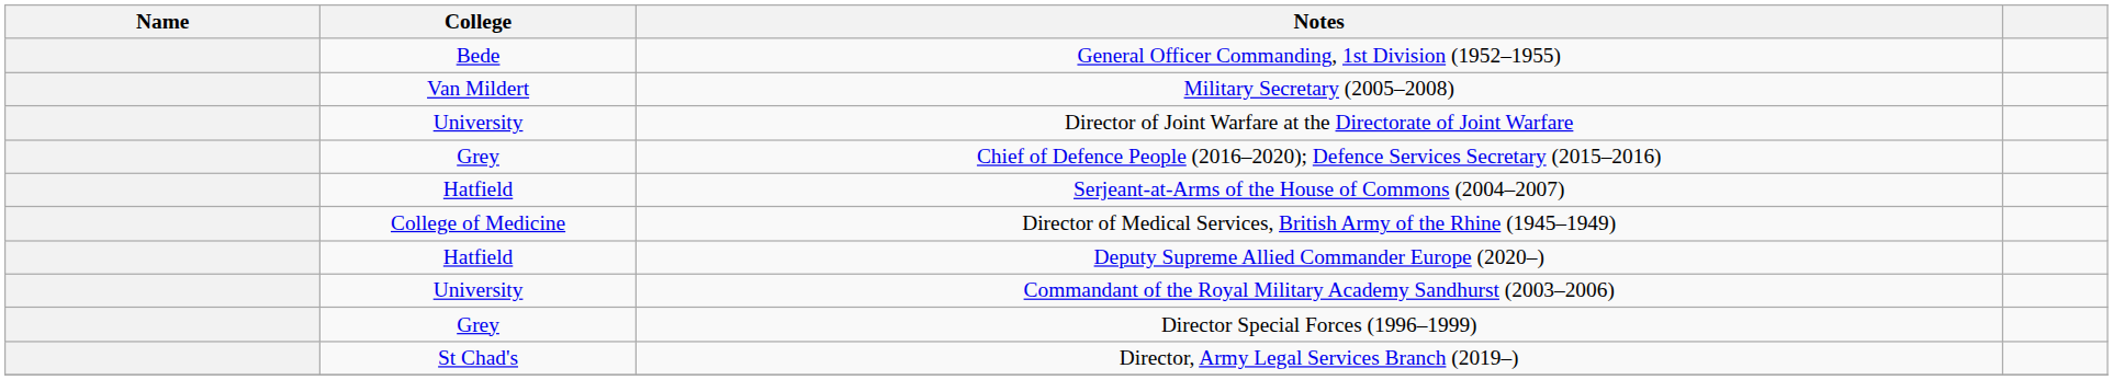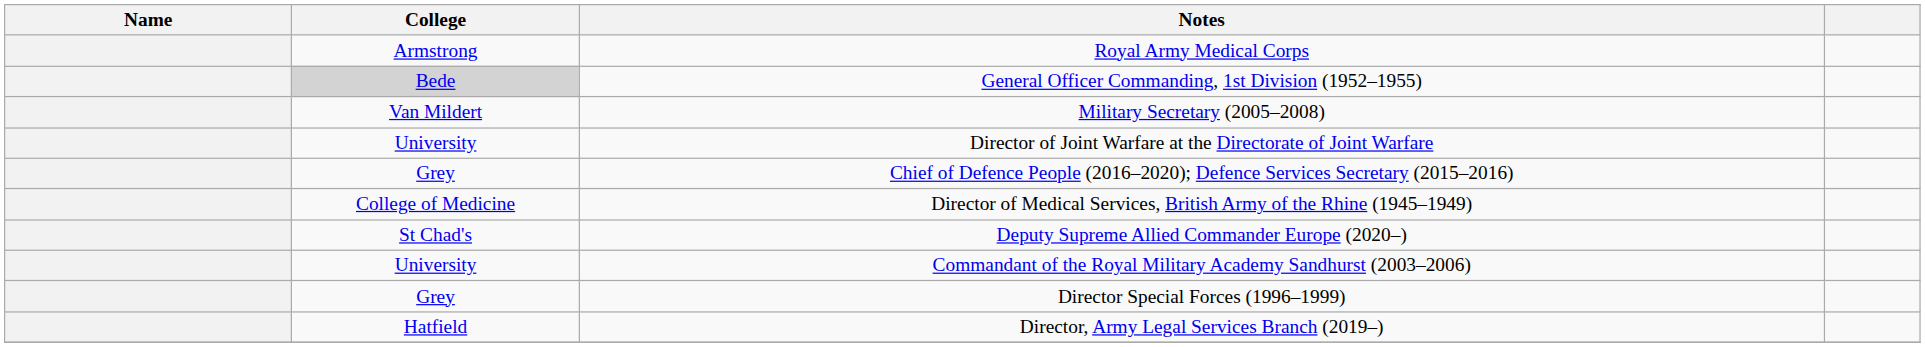+ row: Armstrong | Royal Army Medical Corps
General Officer Commanding, 1st Division (1952–1955) | College: no background -> lightgrey background
- row: Hatfield | Serjeant-at-Arms of the House of Commons (2004–2007)
Deputy Supreme Allied Commander Europe (2020–) | College: Hatfield -> St Chad's
Director, Army Legal Services Branch (2019–) | College: St Chad's -> Hatfield
